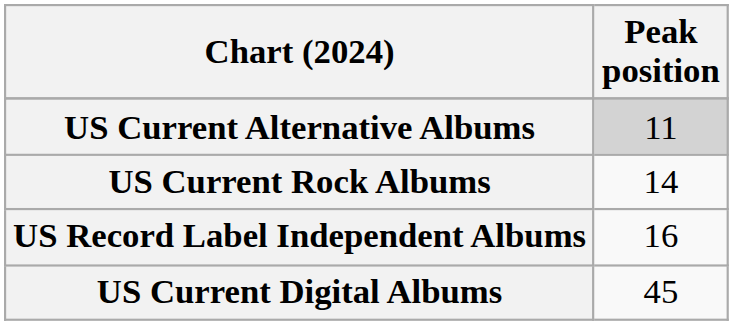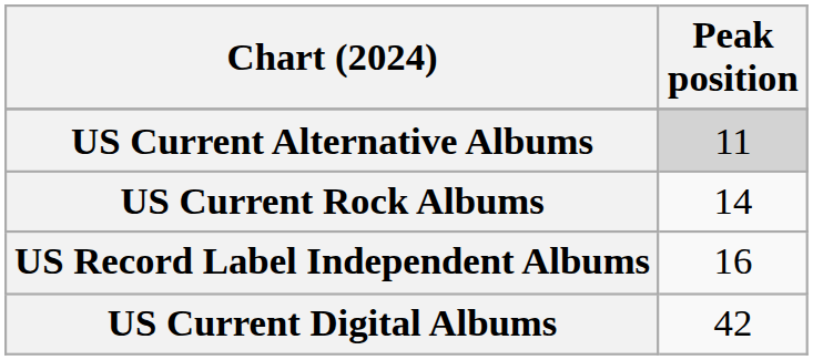US Current Digital Albums | Peak position: 45 -> 42
